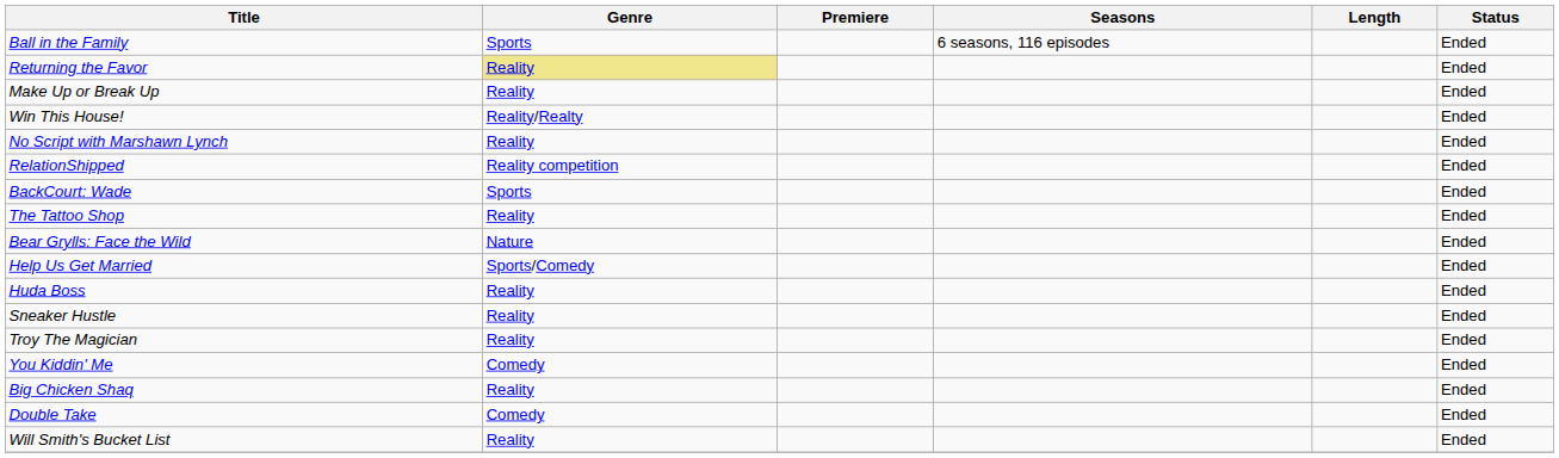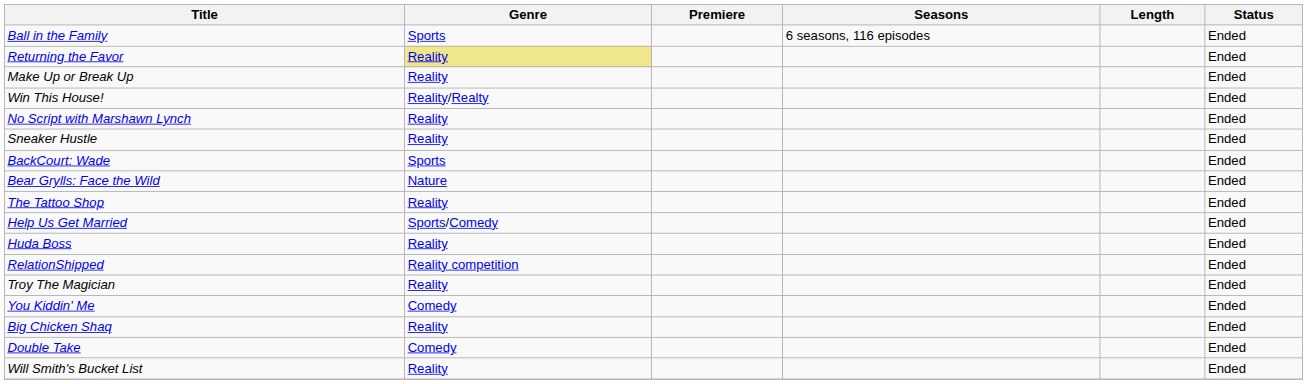rows swapped: RelationShipped <-> Sneaker Hustle
rows swapped: The Tattoo Shop <-> Bear Grylls: Face the Wild
